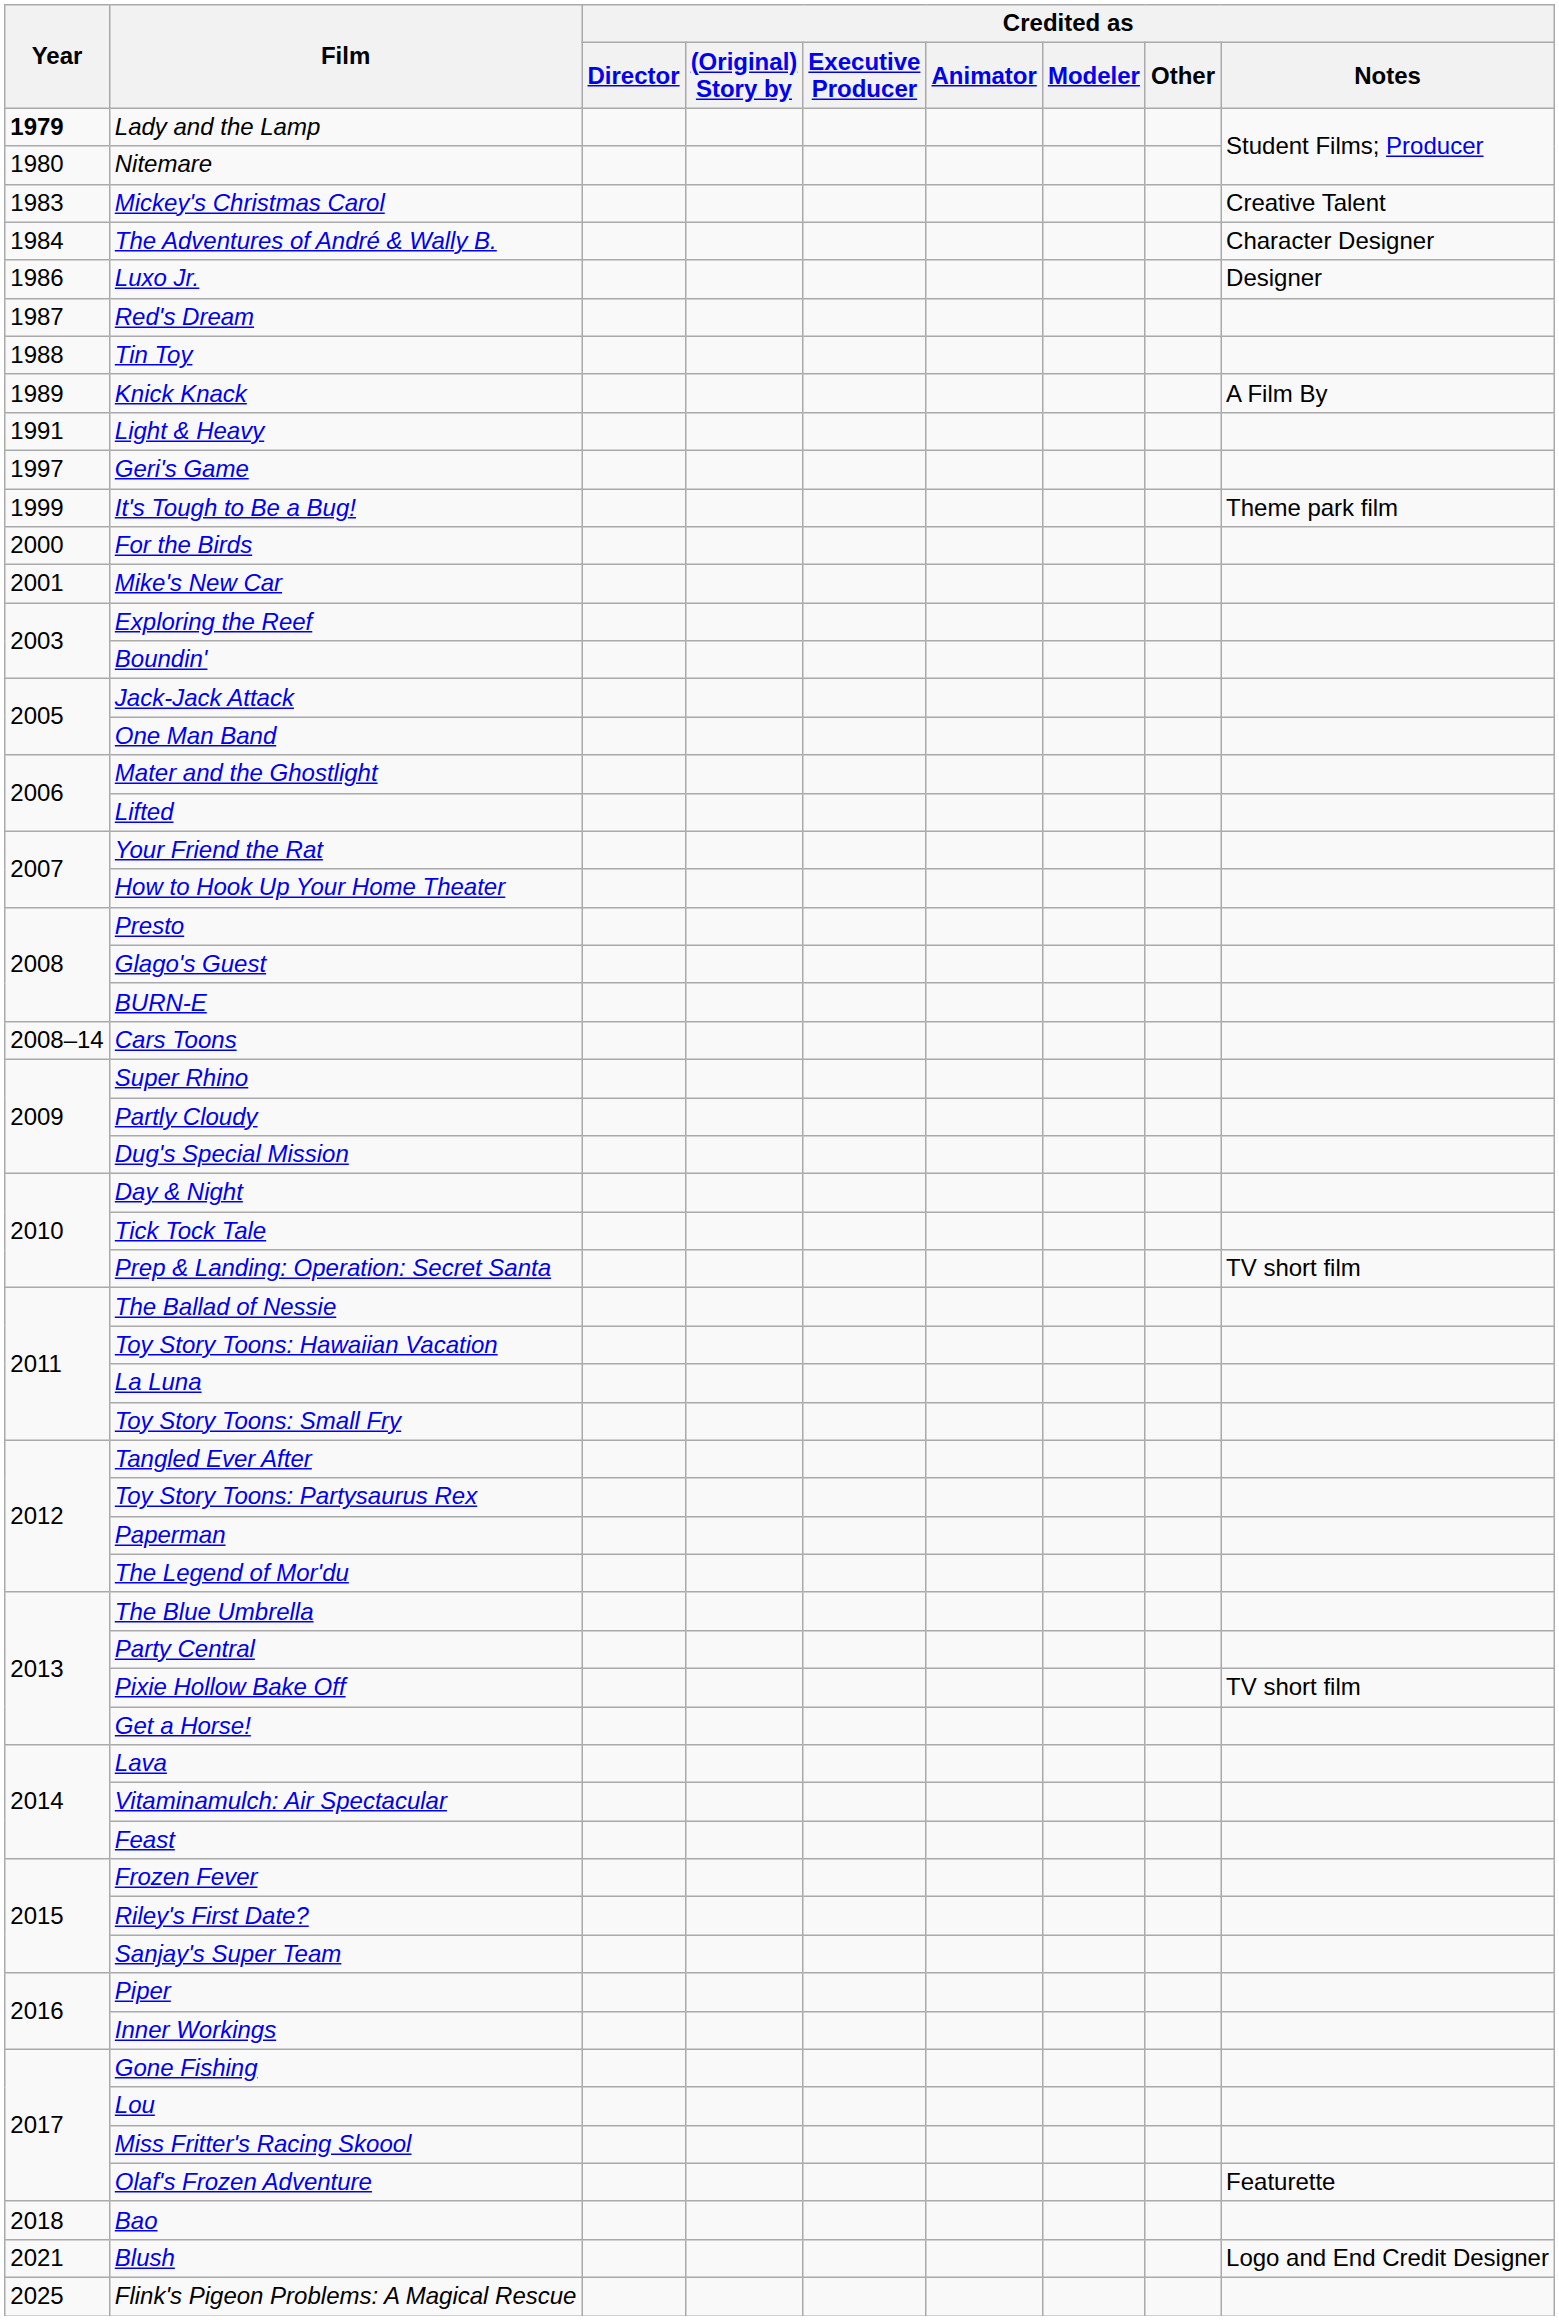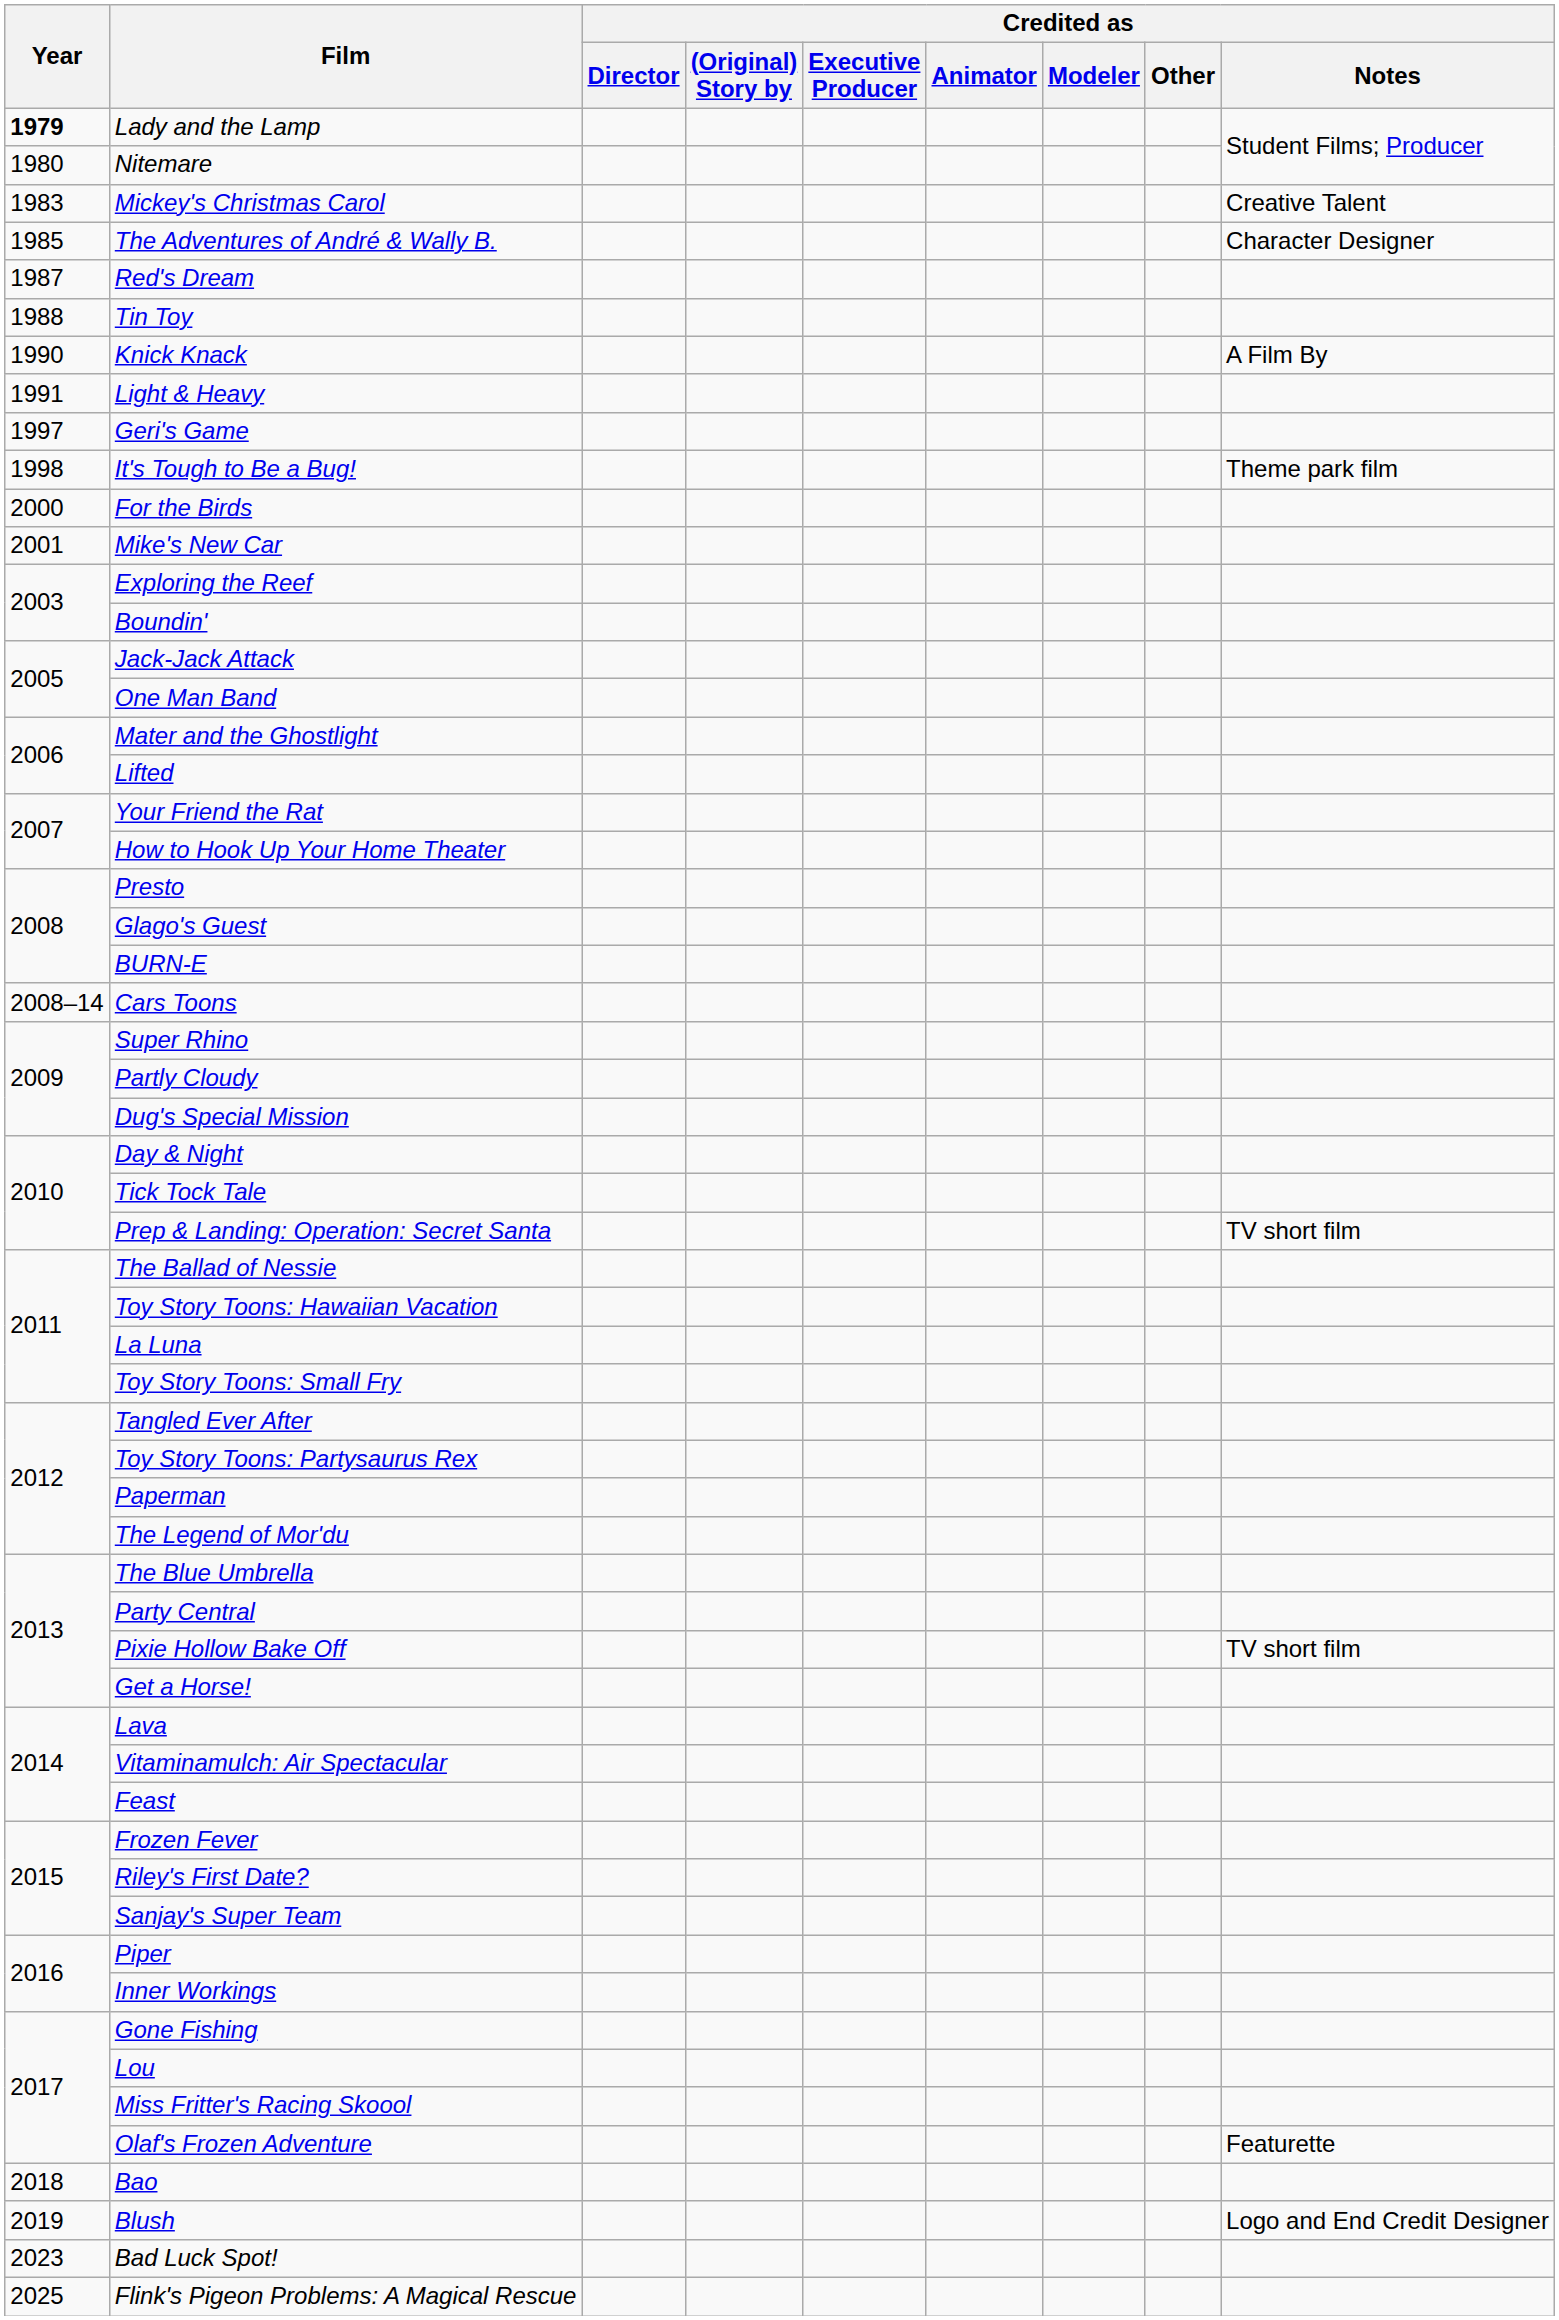The Adventures of André & Wally B. | Year: 1984 -> 1985
- row: 1986 | Luxo Jr. | Designer
Knick Knack | Year: 1989 -> 1990
It's Tough to Be a Bug! | Year: 1999 -> 1998
Blush | Year: 2021 -> 2019
+ row: 2023 | Bad Luck Spot!
